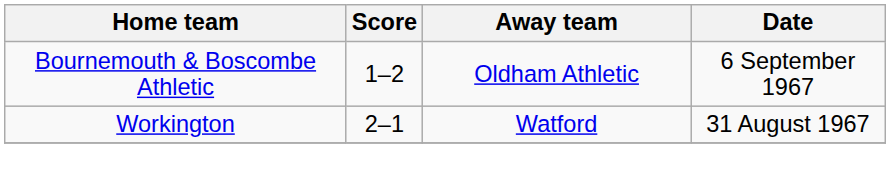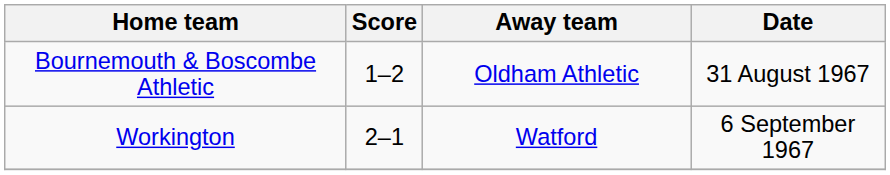Bournemouth & Boscombe Athletic | Date: 6 September 1967 -> 31 August 1967
Workington | Date: 31 August 1967 -> 6 September 1967
